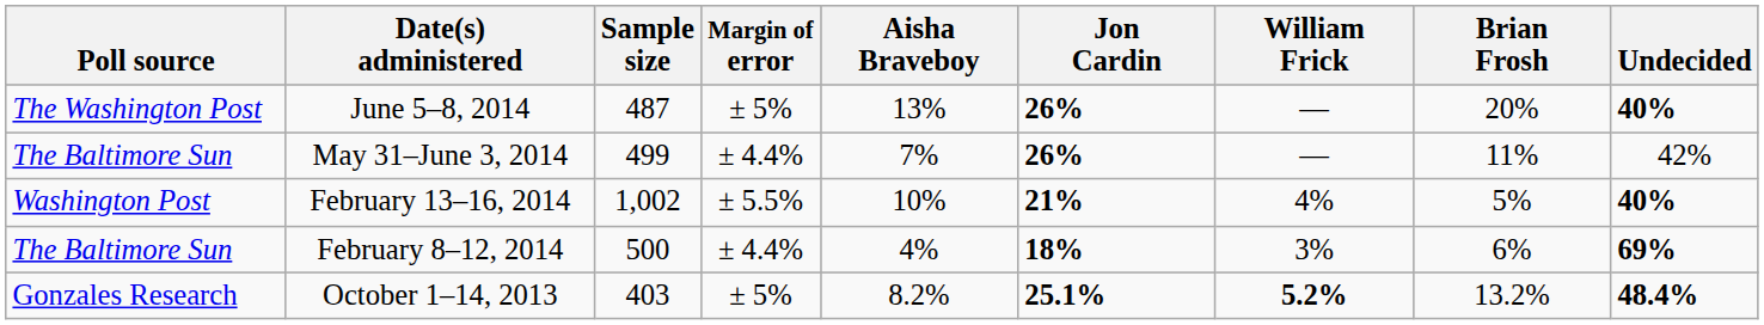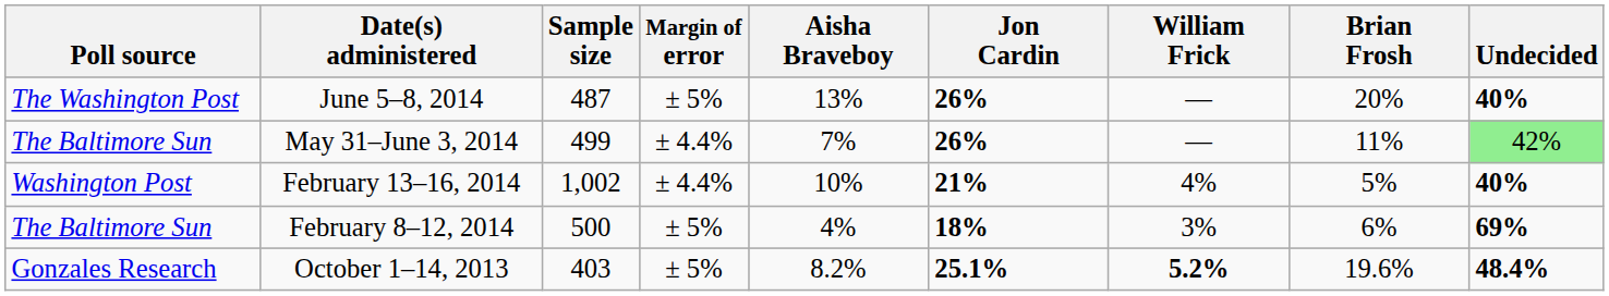May 31–June 3, 2014 | Undecided: no background -> lightgreen background
February 13–16, 2014 | Margin of error: ± 5.5% -> ± 4.4%
February 8–12, 2014 | Margin of error: ± 4.4% -> ± 5%
October 1–14, 2013 | Brian Frosh: 13.2% -> 19.6%
